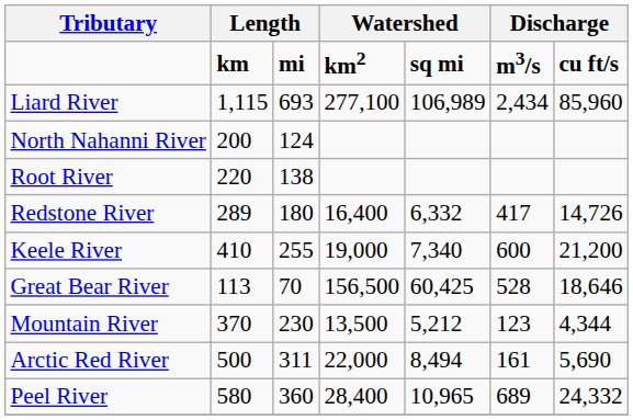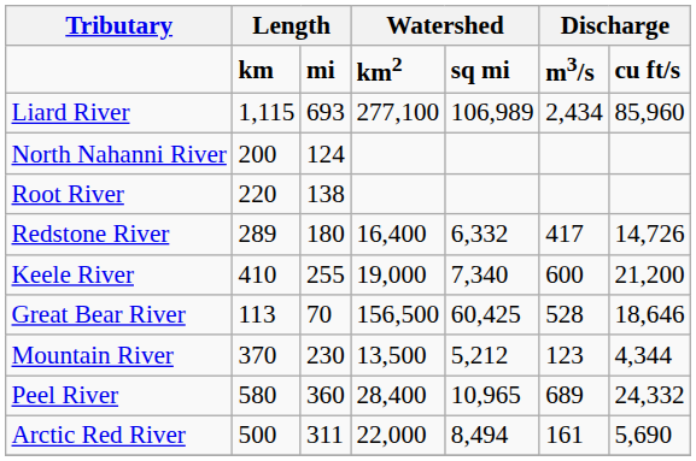rows swapped: Arctic Red River <-> Peel River
